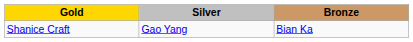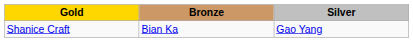columns swapped: Silver <-> Bronze
